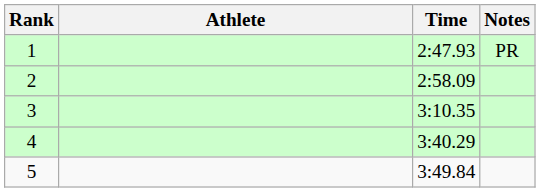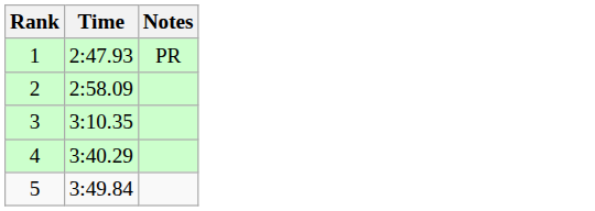- column: Athlete
